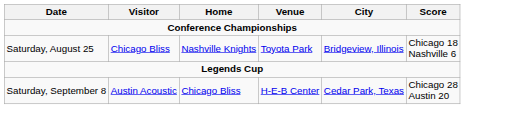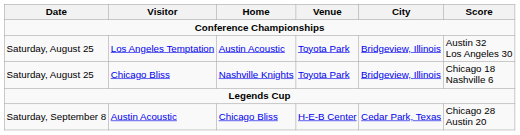+ row: Saturday, August 25 | Los Angeles Temptation | Austin Acoustic | Toyota Park | Bridgeview, Illinois | Austin 32 Los Angeles 30
